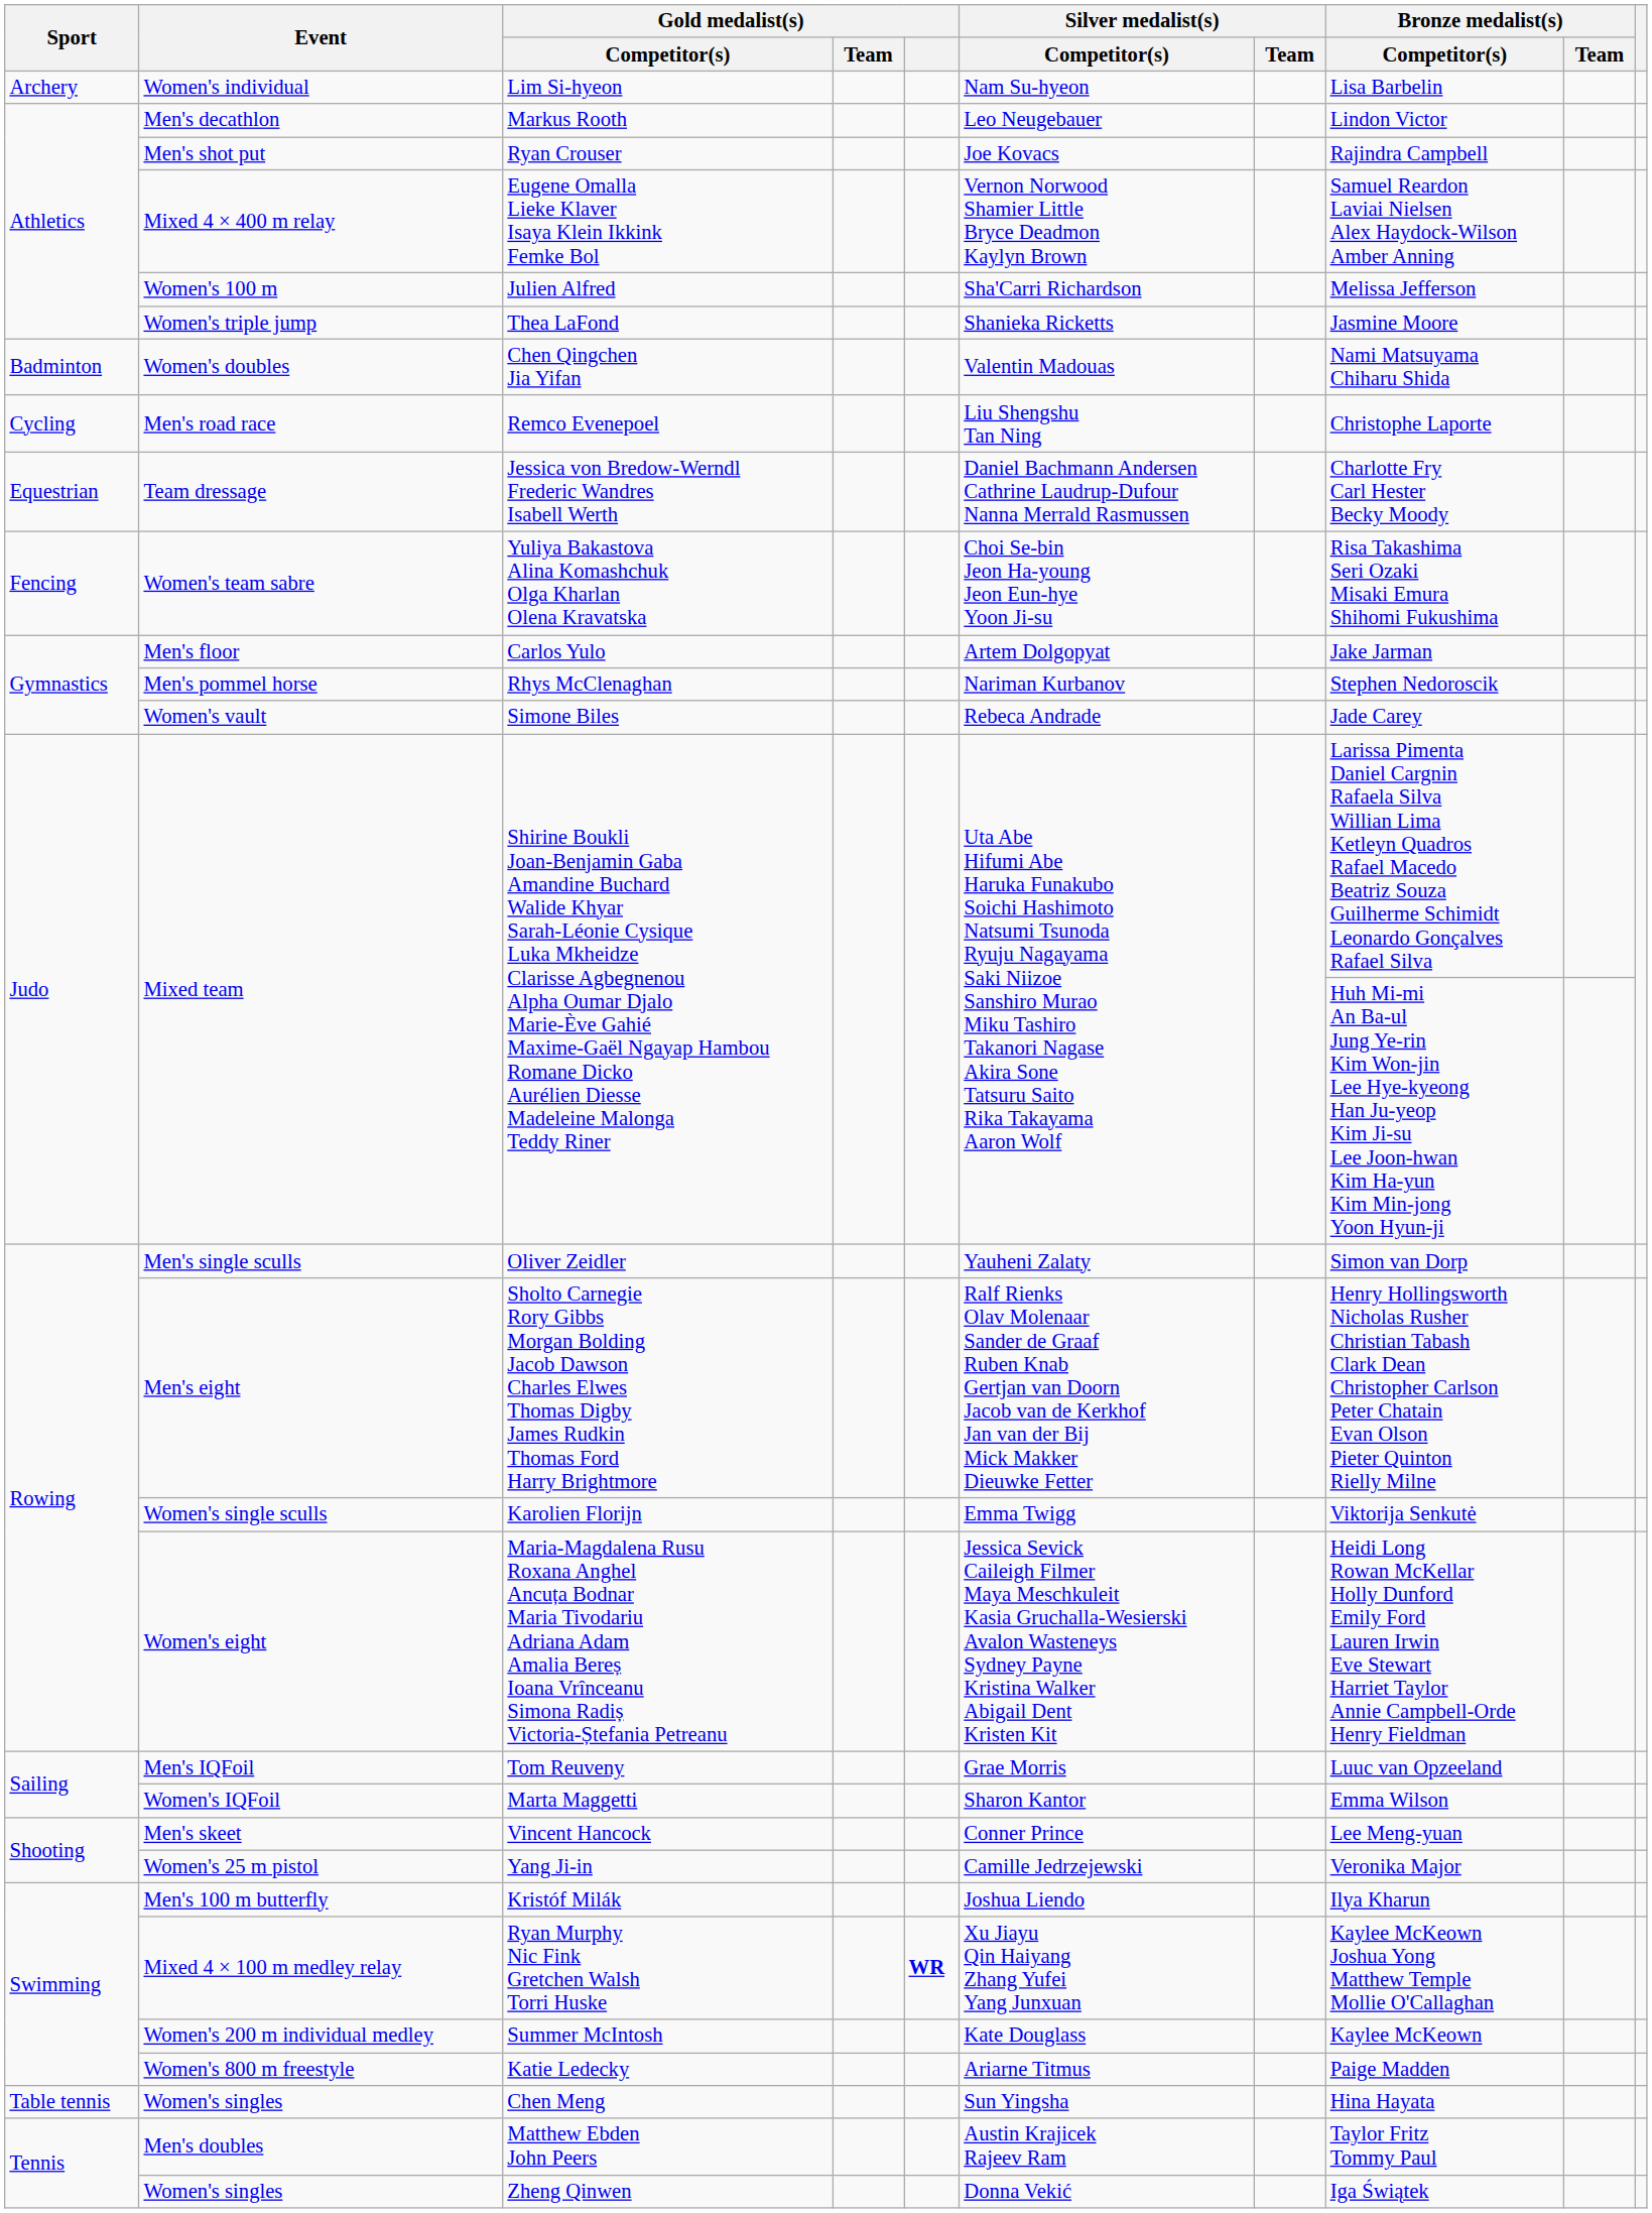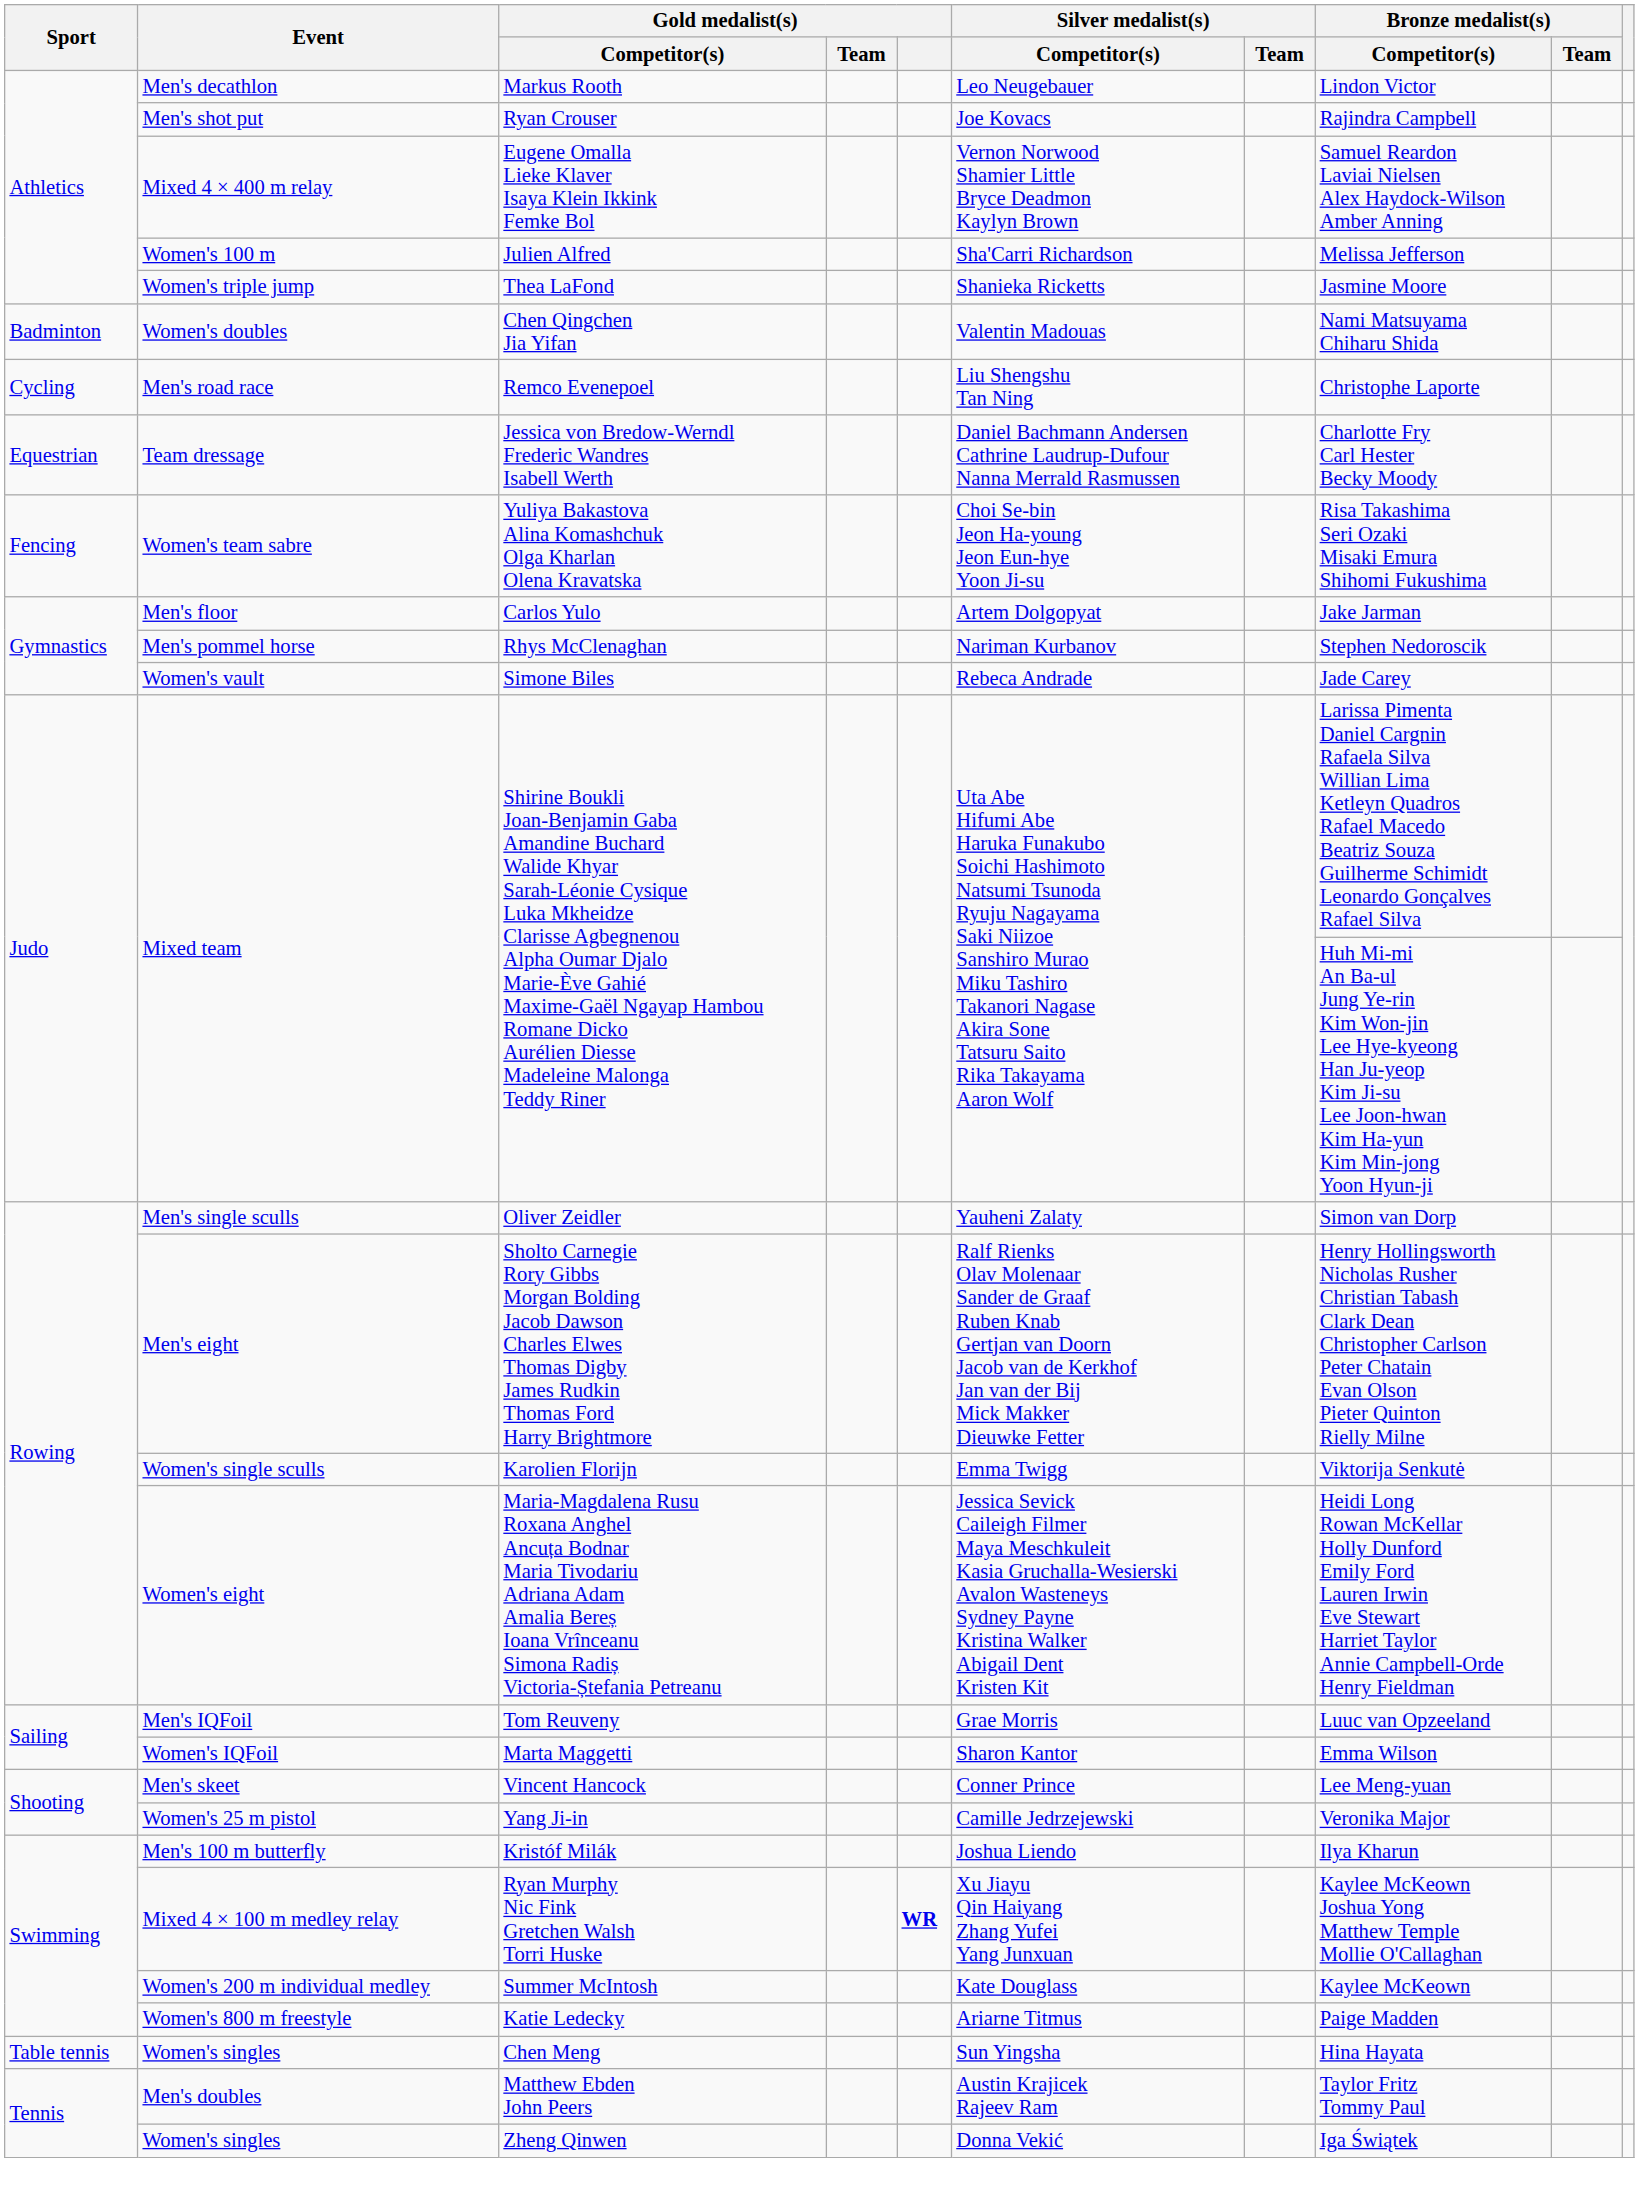- row: Archery | Women's individual | Lim Si-hyeon | Nam Su-hyeon | Lisa Barbelin
